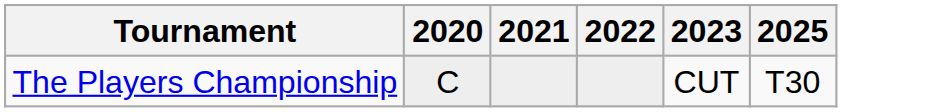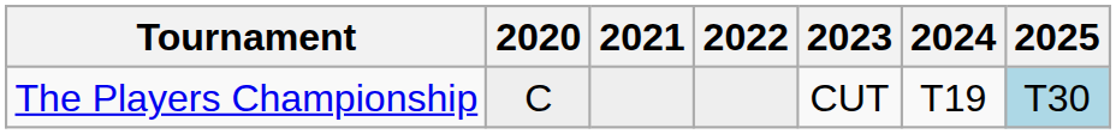+ column: 2024 | T19
The Players Championship | 2025: no background -> lightblue background
